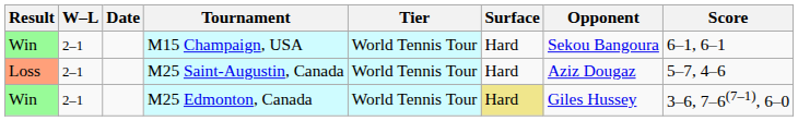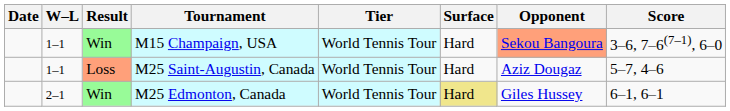columns swapped: Result <-> Date
M15 Champaign, USA | W–L: 2–1 -> 1–1
M15 Champaign, USA | Opponent: no background -> lightsalmon background
M15 Champaign, USA | Score: 6–1, 6–1 -> 3–6, 7–6(7–1), 6–0
M25 Saint-Augustin, Canada | W–L: 2–1 -> 1–1
M25 Edmonton, Canada | Score: 3–6, 7–6(7–1), 6–0 -> 6–1, 6–1
